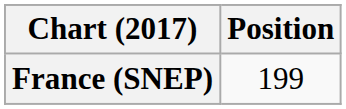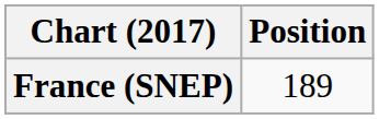France (SNEP) | Position: 199 -> 189
